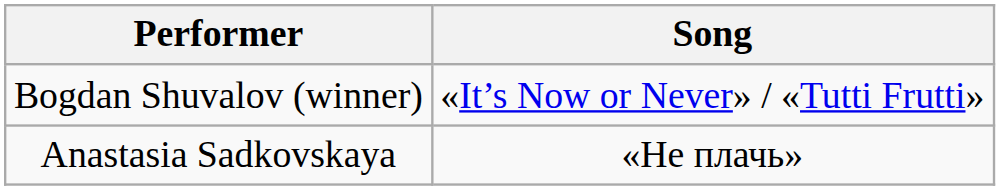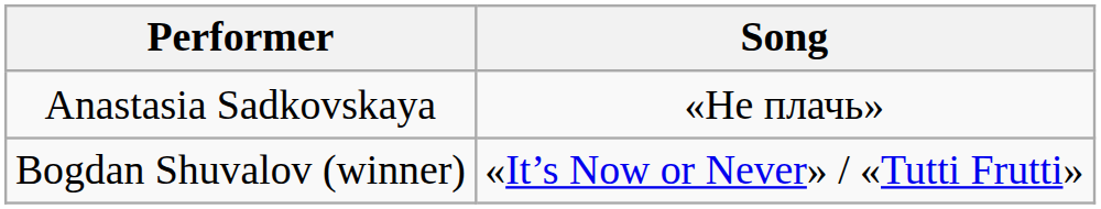rows swapped: Anastasia Sadkovskaya <-> Bogdan Shuvalov (winner)
